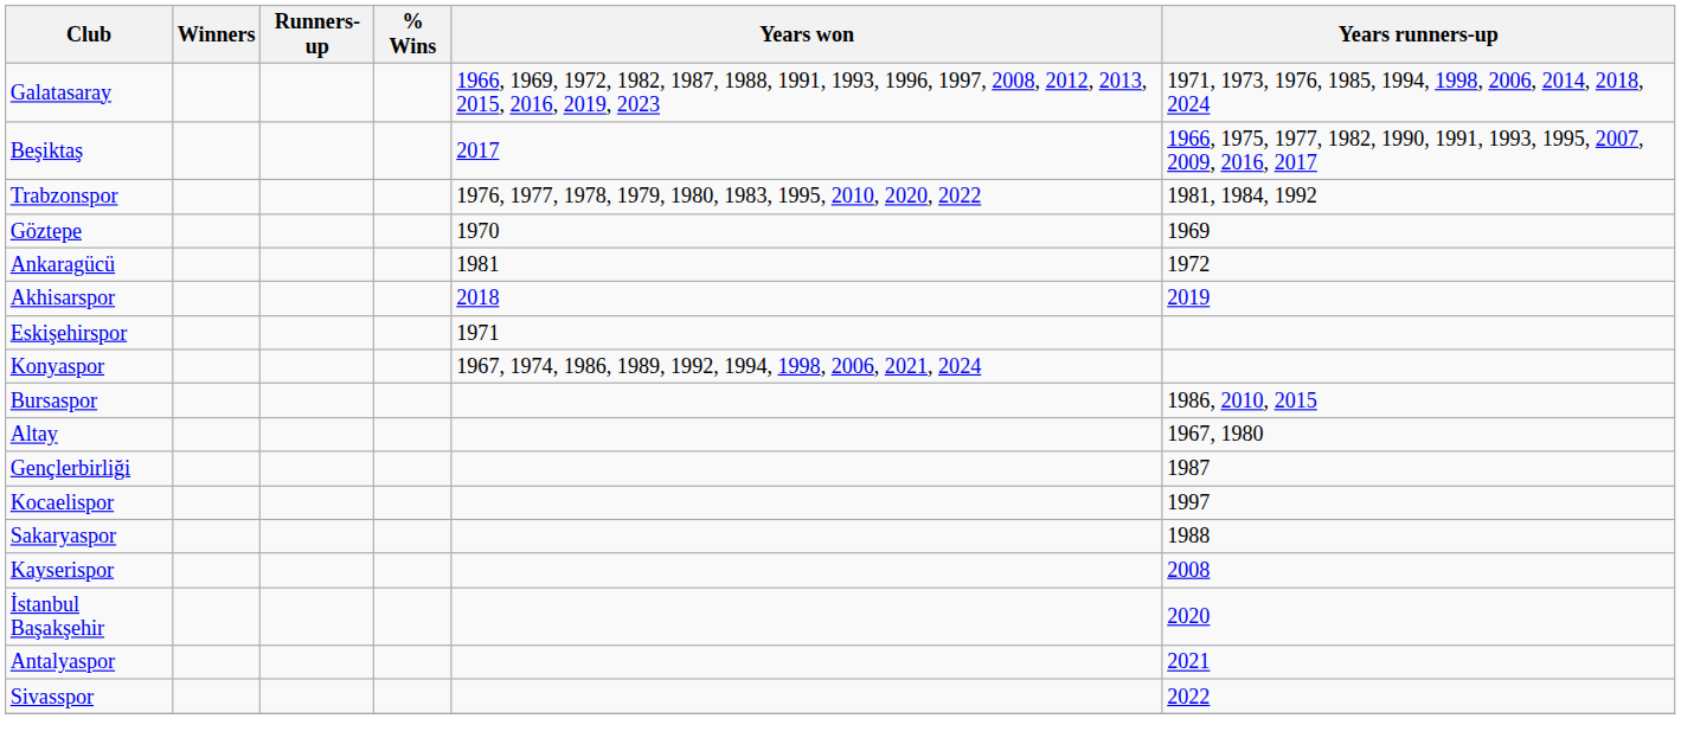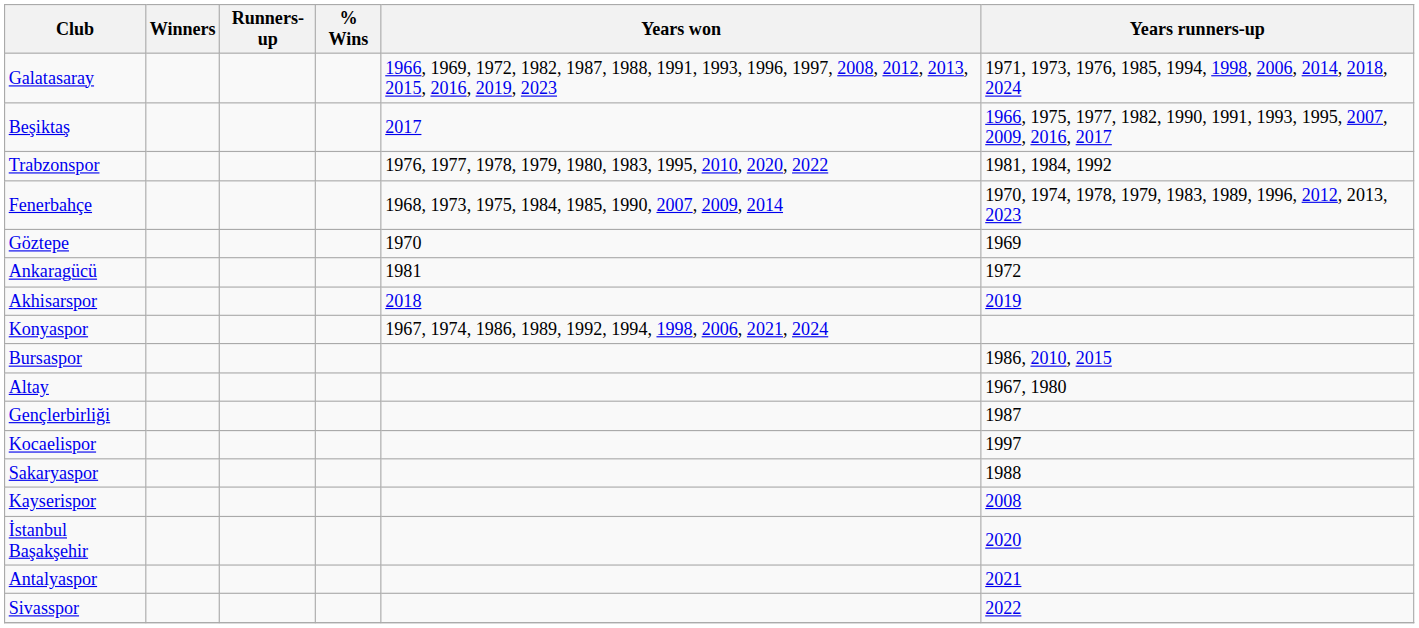+ row: Fenerbahçe | 1968, 1973, 1975, 1984, 1985, 1990, 2007, 2009, 2014 | 1970, 1974, 1978, 1979, 1983, 1989, 1996, 2012, 2013, 2023
- row: Eskişehirspor | 1971
